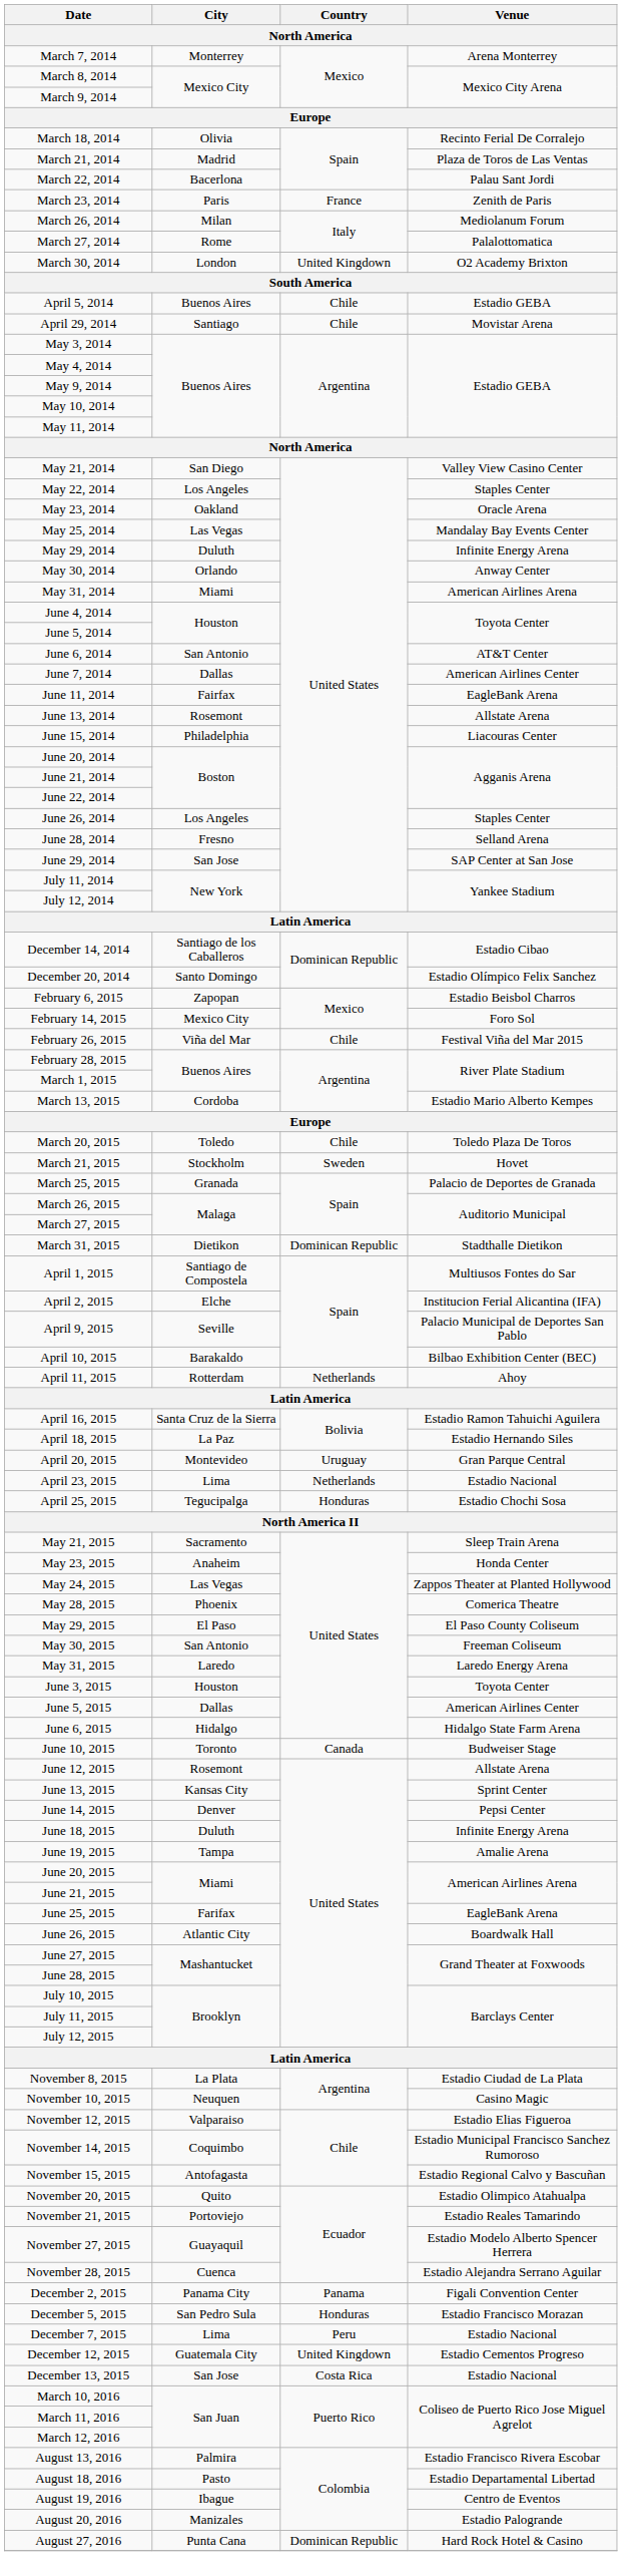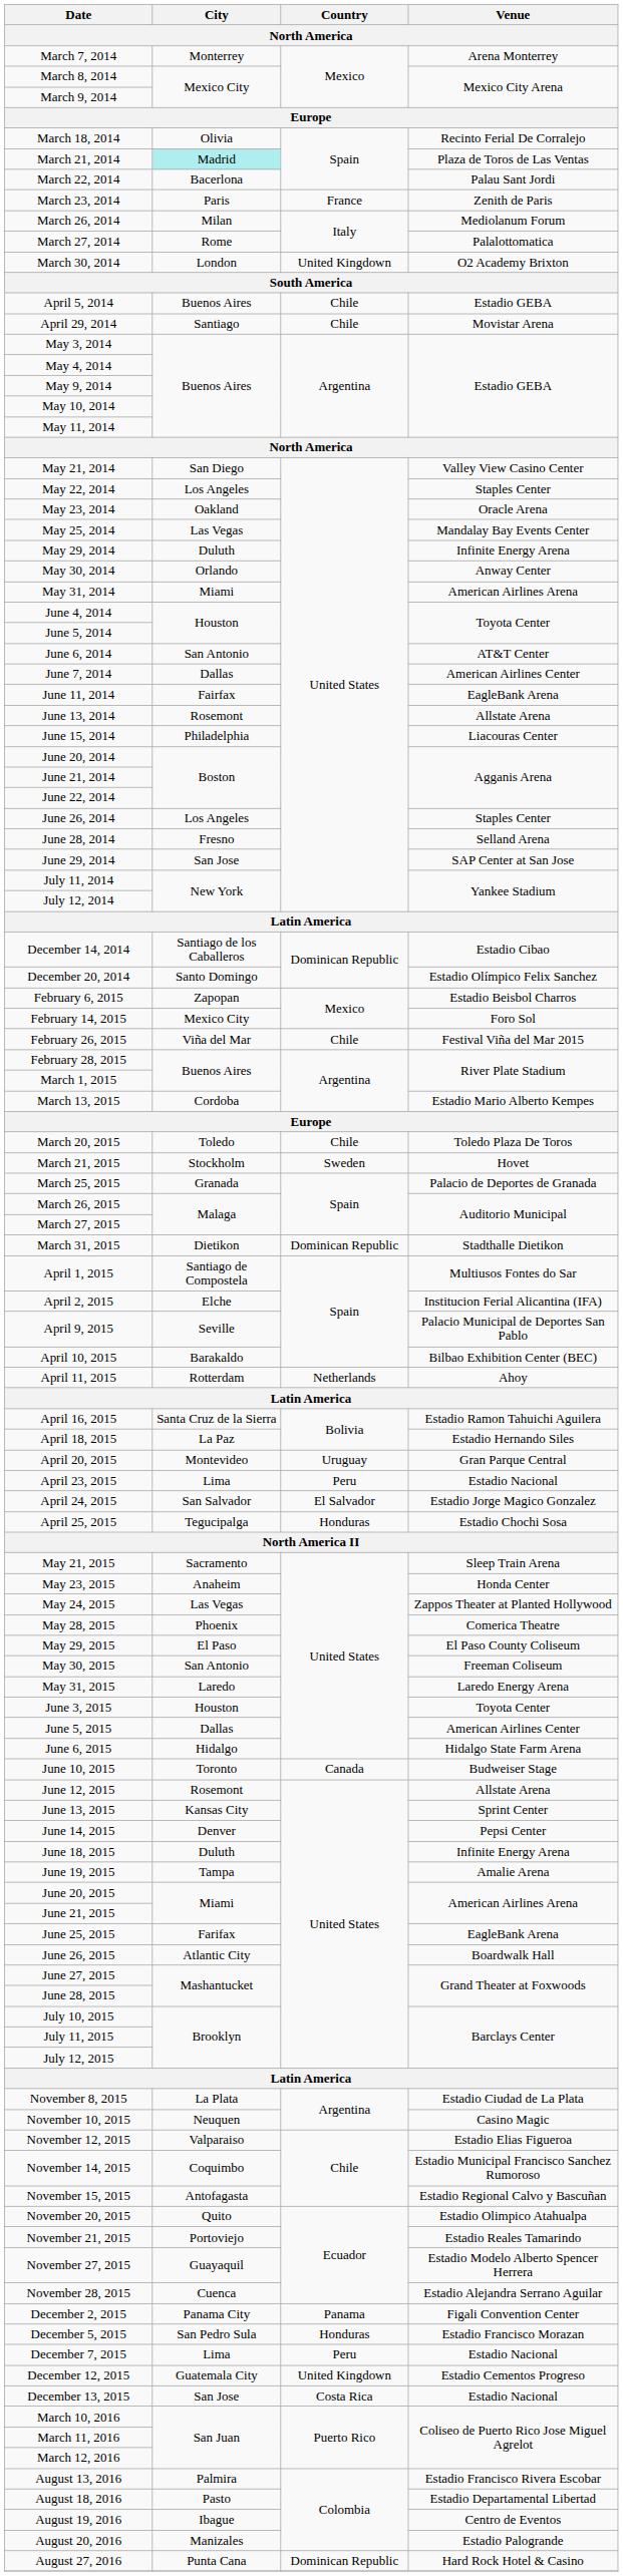March 21, 2014 | City: no background -> paleturquoise background
April 23, 2015 | Country: Netherlands -> Peru
+ row: April 24, 2015 | San Salvador | El Salvador | Estadio Jorge Magico Gonzalez
